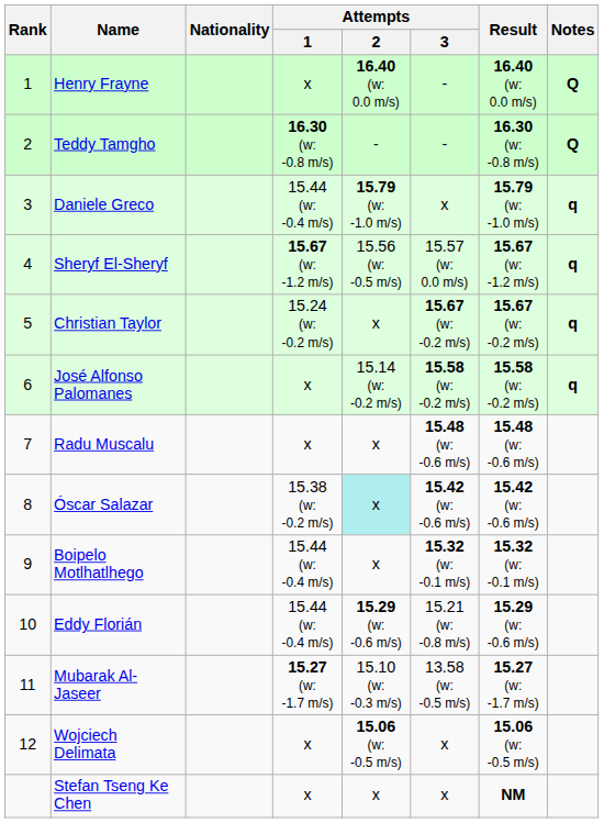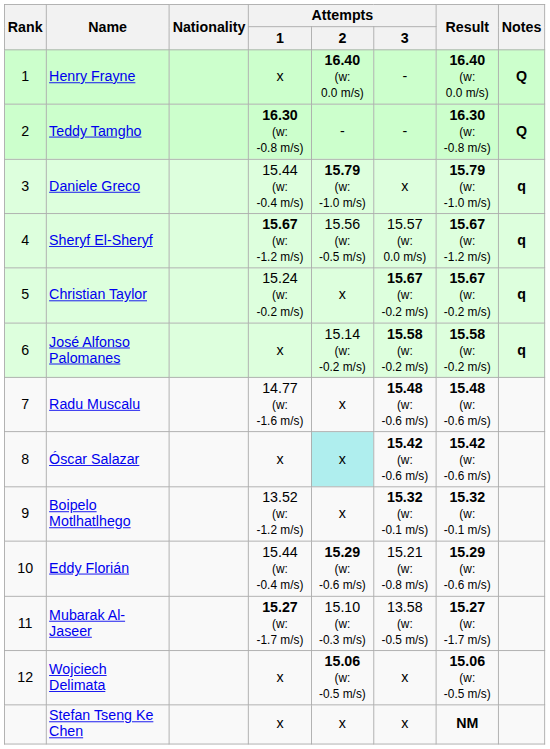Radu Muscalu | Attempts / 1: x -> 14.77 (w: -1.6 m/s)
Óscar Salazar | Attempts / 1: 15.38 (w: -0.2 m/s) -> x
Boipelo Motlhatlhego | Attempts / 1: 15.44 (w: -0.4 m/s) -> 13.52 (w: -1.2 m/s)
